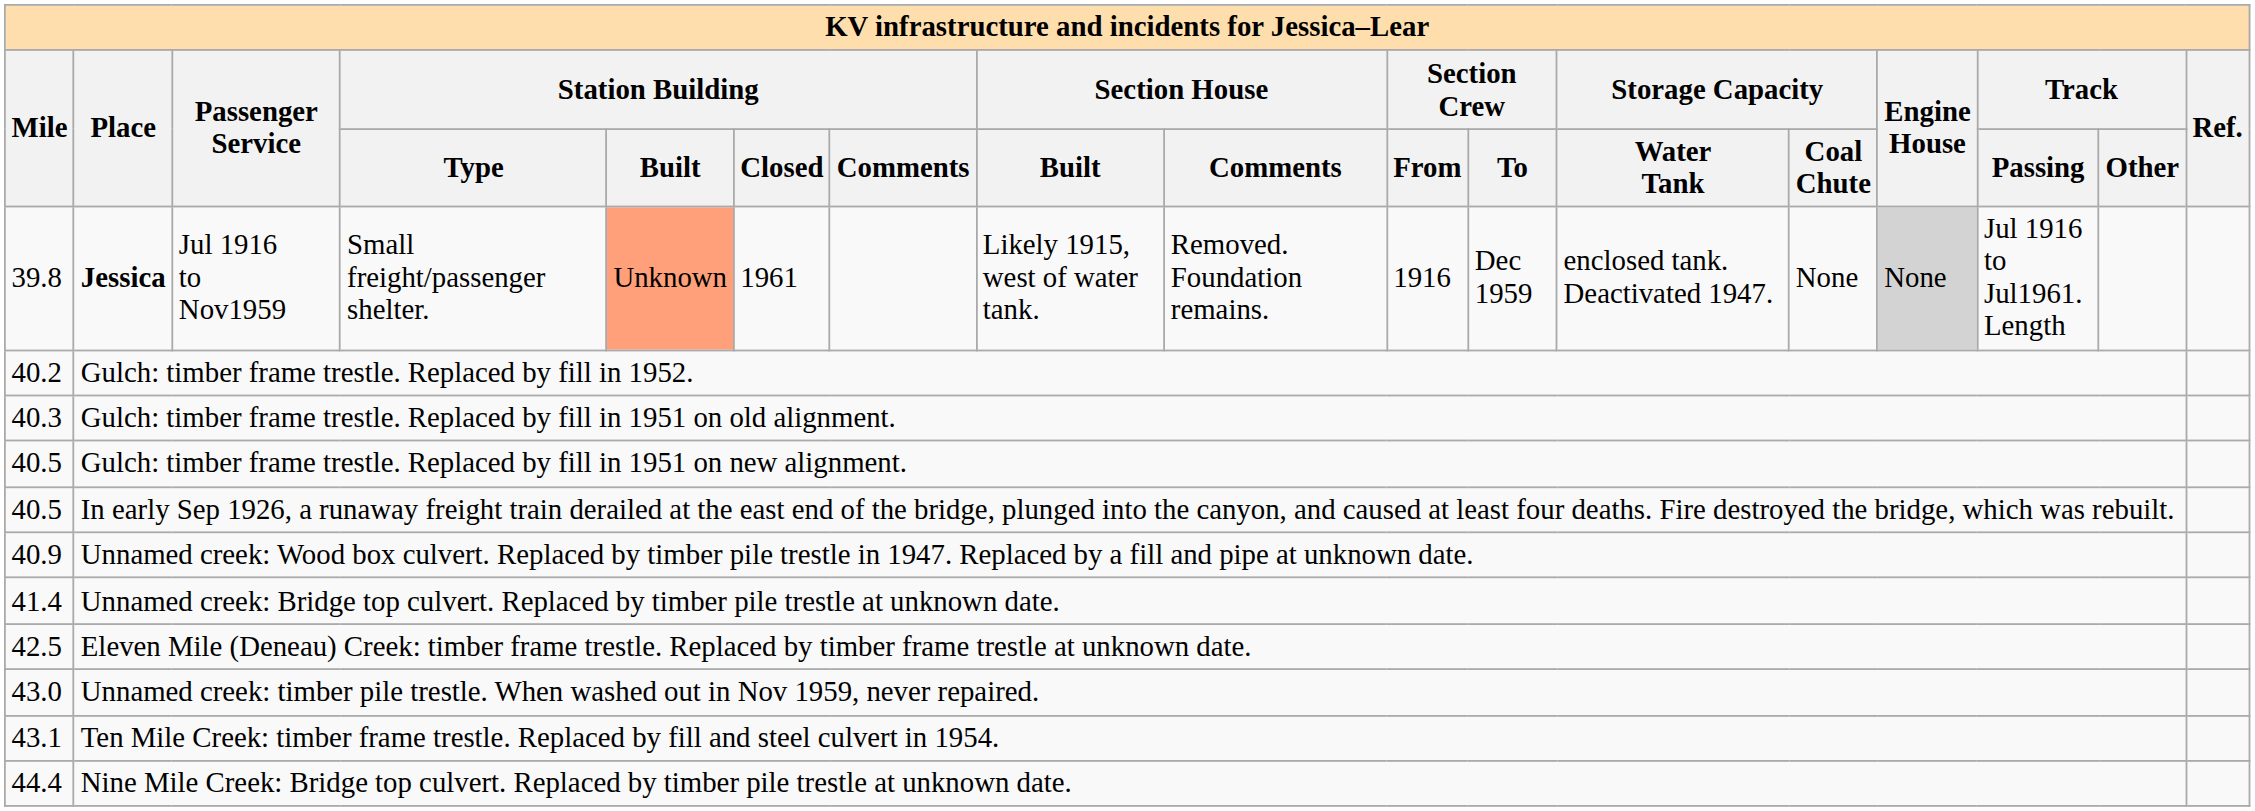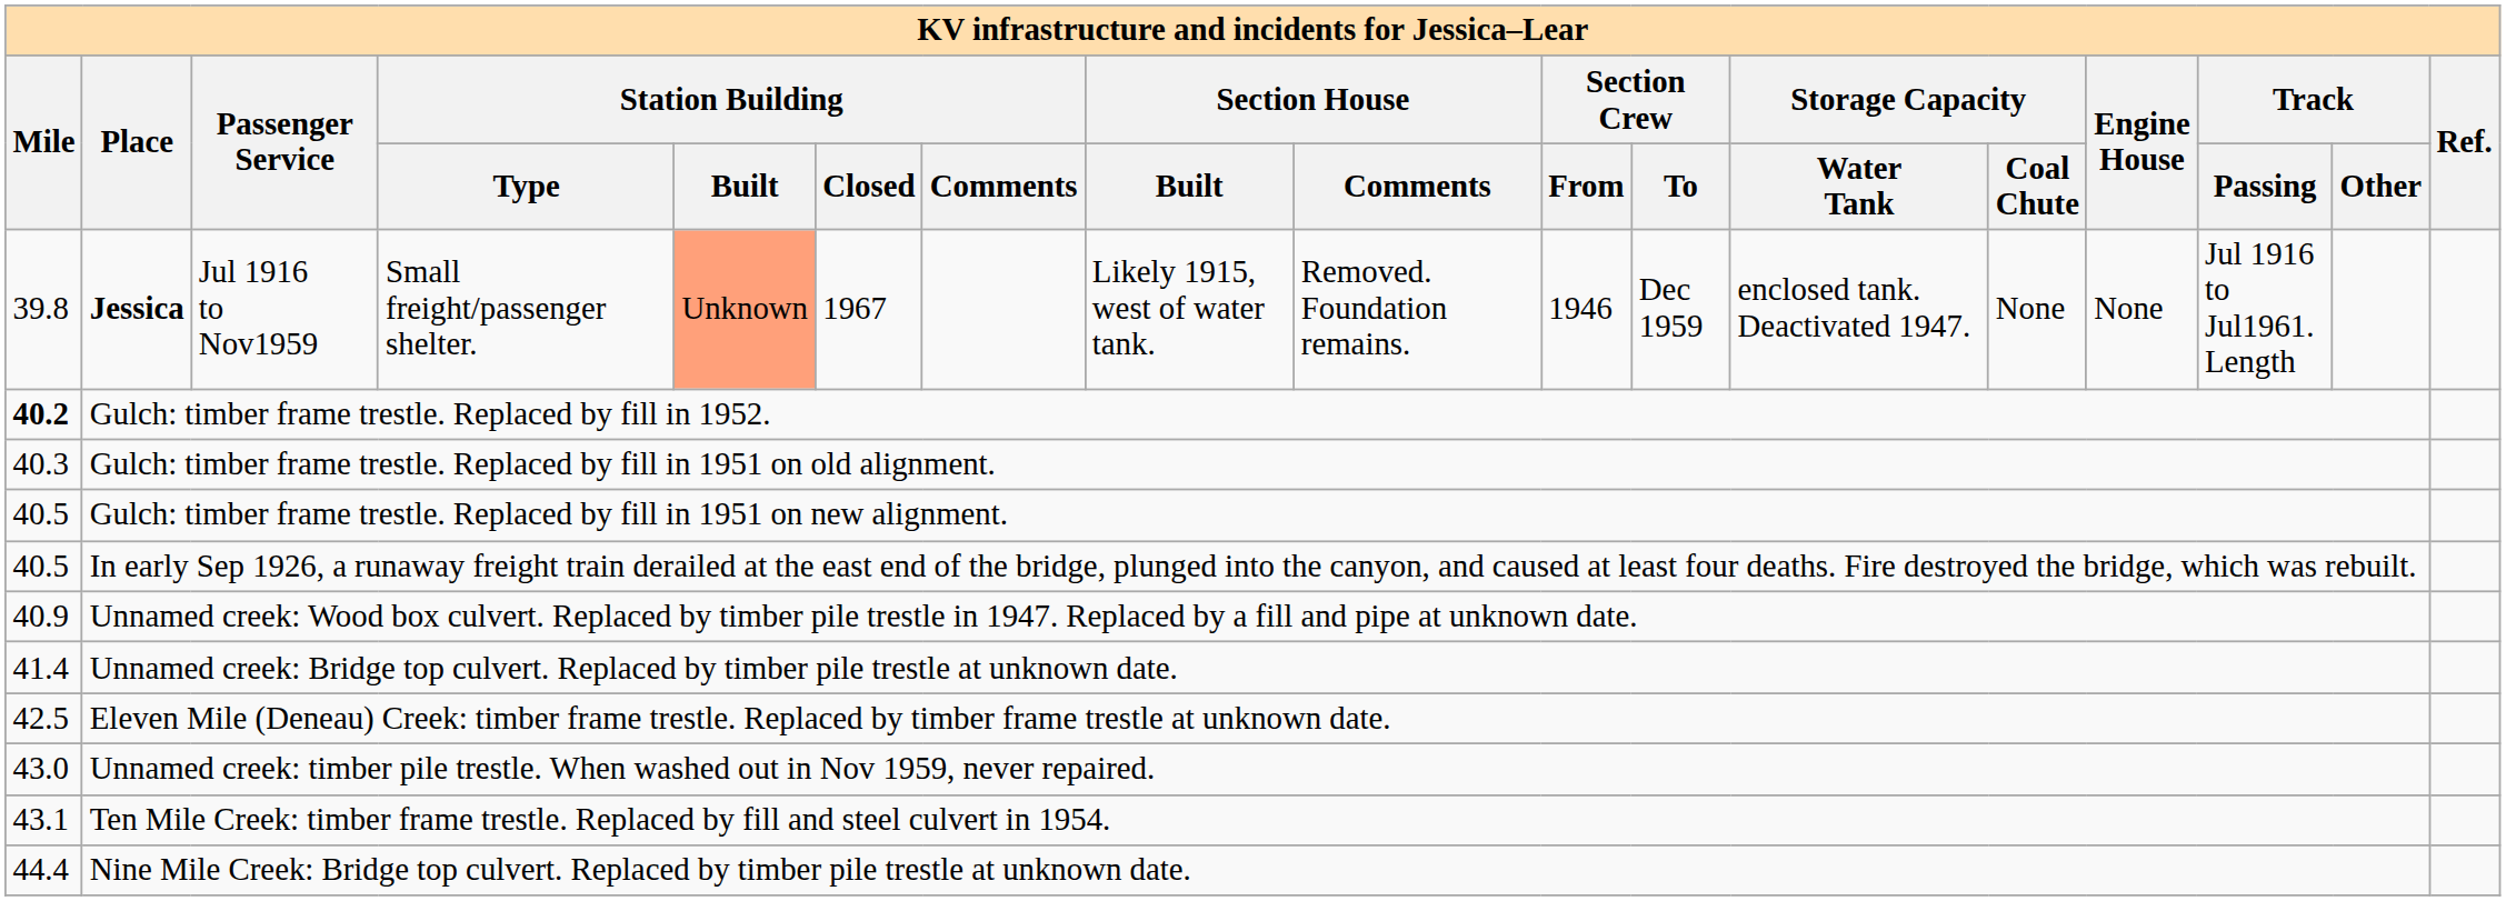Jessica | Station Building / Closed: 1961 -> 1967
Jessica | Section Crew / From: 1916 -> 1946
Jessica | Engine House: lightgrey background -> no background
Gulch: timber frame trestle. Replaced by fill in 1952. | Mile: normal -> bold
